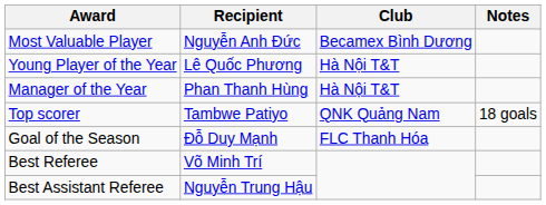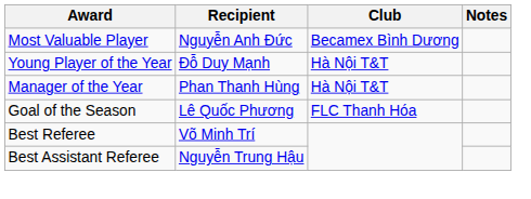Young Player of the Year | Recipient: Lê Quốc Phương -> Đỗ Duy Mạnh
- row: Top scorer | Tambwe Patiyo | QNK Quảng Nam | 18 goals
Goal of the Season | Recipient: Đỗ Duy Mạnh -> Lê Quốc Phương
